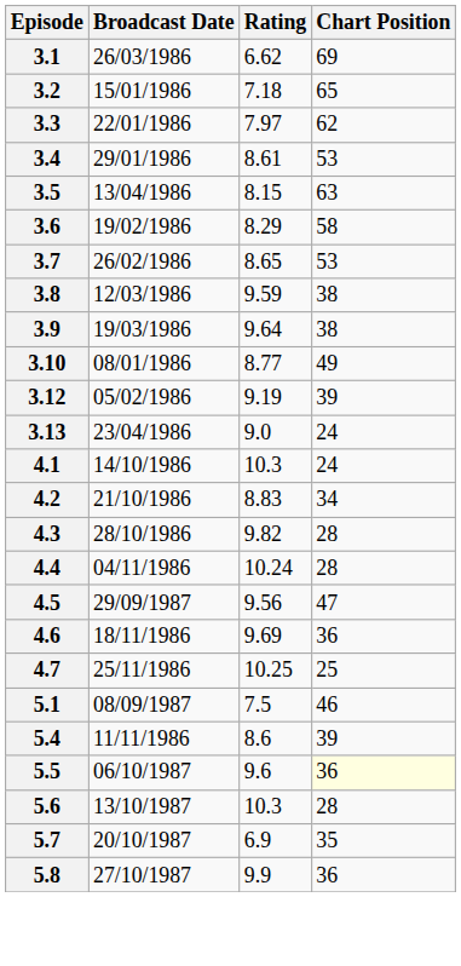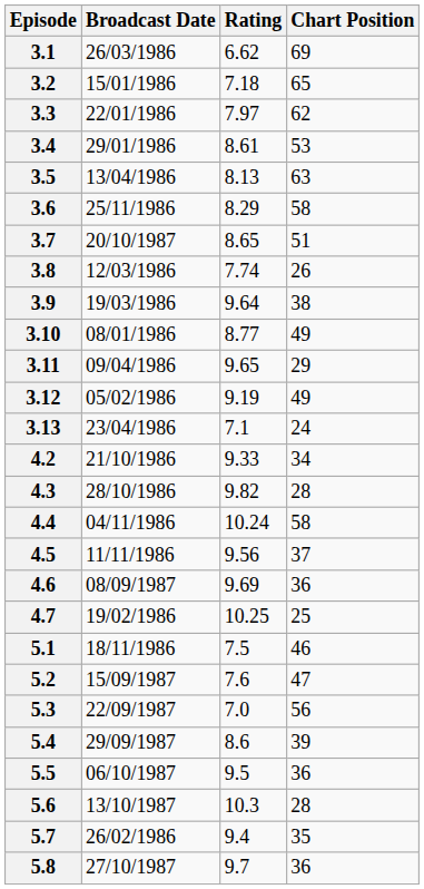3.5 | Rating: 8.15 -> 8.13
3.6 | Broadcast Date: 19/02/1986 -> 25/11/1986
3.7 | Broadcast Date: 26/02/1986 -> 20/10/1987
3.7 | Chart Position: 53 -> 51
3.8 | Rating: 9.59 -> 7.74
3.8 | Chart Position: 38 -> 26
+ row: 3.11 | 09/04/1986 | 9.65 | 29
3.12 | Chart Position: 39 -> 49
3.13 | Rating: 9.0 -> 7.1
- row: 4.1 | 14/10/1986 | 10.3 | 24
4.2 | Rating: 8.83 -> 9.33
4.4 | Chart Position: 28 -> 58
4.5 | Broadcast Date: 29/09/1987 -> 11/11/1986
4.5 | Chart Position: 47 -> 37
4.6 | Broadcast Date: 18/11/1986 -> 08/09/1987
4.7 | Broadcast Date: 25/11/1986 -> 19/02/1986
5.1 | Broadcast Date: 08/09/1987 -> 18/11/1986
+ row: 5.2 | 15/09/1987 | 7.6 | 47
+ row: 5.3 | 22/09/1987 | 7.0 | 56
5.4 | Broadcast Date: 11/11/1986 -> 29/09/1987
5.5 | Rating: 9.6 -> 9.5
5.5 | Chart Position: lightyellow background -> no background
5.7 | Broadcast Date: 20/10/1987 -> 26/02/1986
5.7 | Rating: 6.9 -> 9.4
5.8 | Rating: 9.9 -> 9.7
